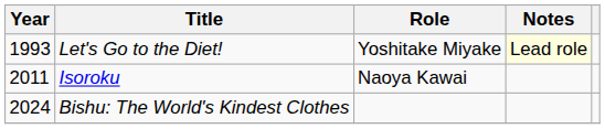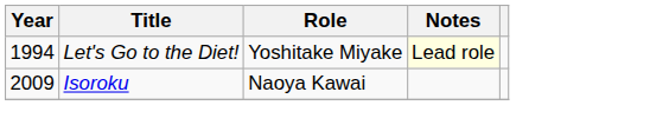Let's Go to the Diet! | Year: 1993 -> 1994
Isoroku | Year: 2011 -> 2009
- row: 2024 | Bishu: The World's Kindest Clothes
